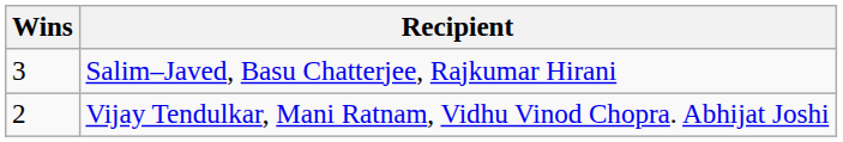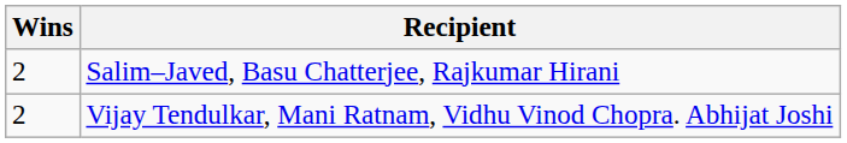Salim–Javed, Basu Chatterjee, Rajkumar Hirani | Wins: 3 -> 2
